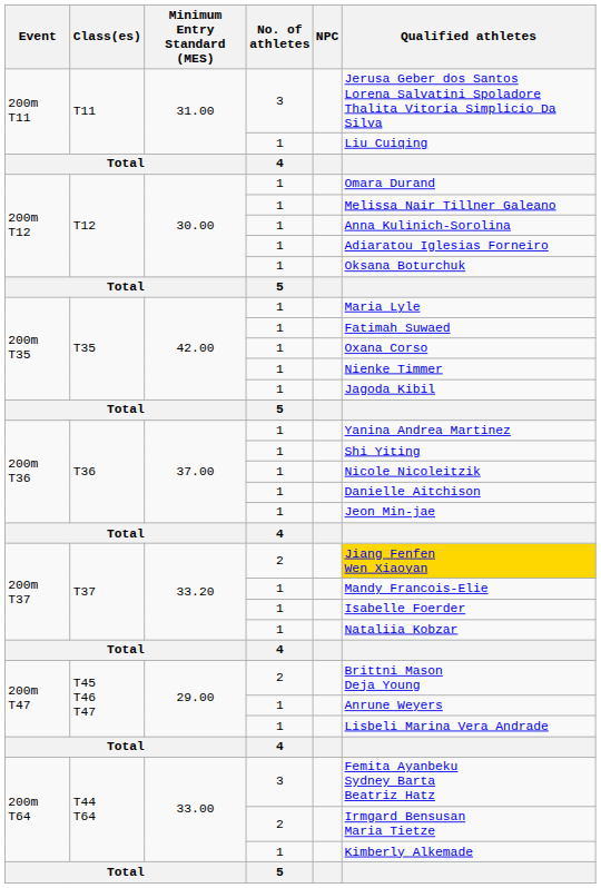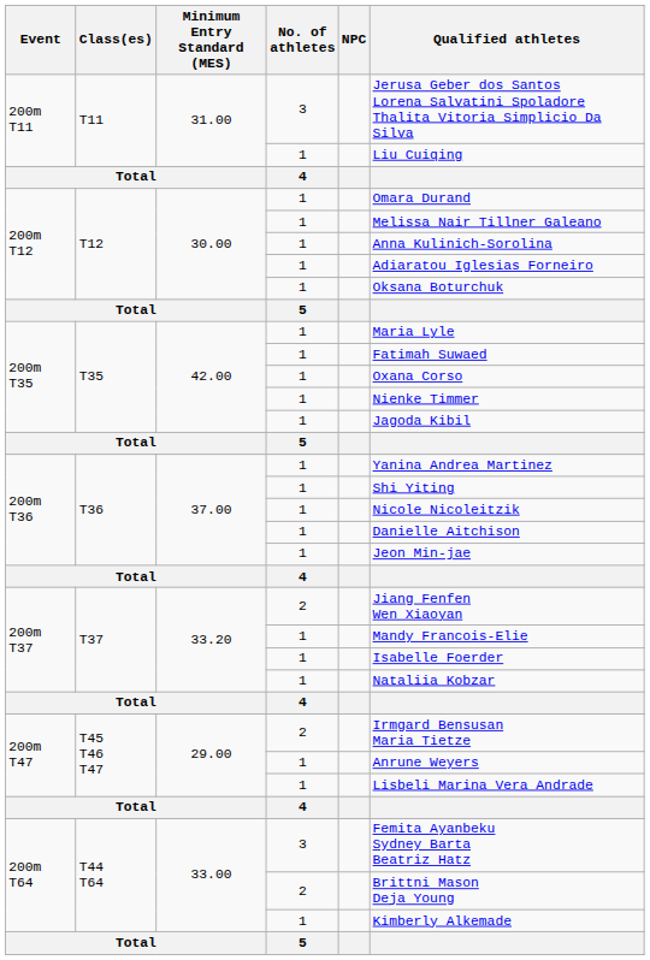200m T37 / 2 | Qualified athletes: gold background -> no background
200m T47 / 2 | Qualified athletes: Brittni Mason Deja Young -> Irmgard Bensusan Maria Tietze
200m T64 / 2 | Qualified athletes: Irmgard Bensusan Maria Tietze -> Brittni Mason Deja Young
